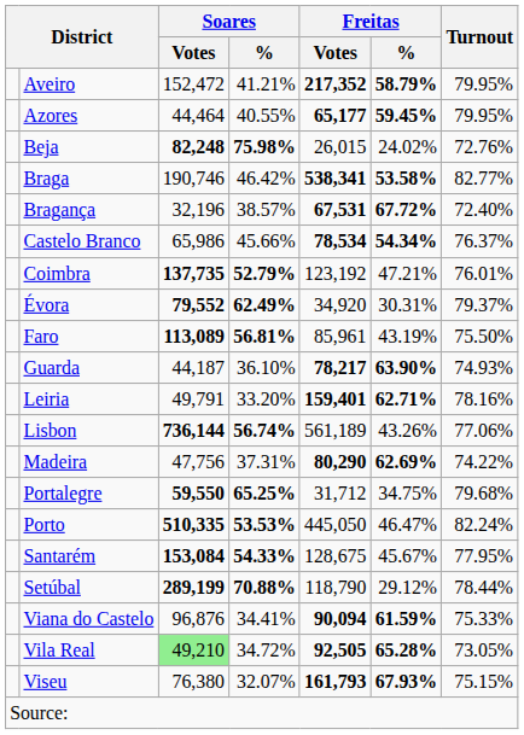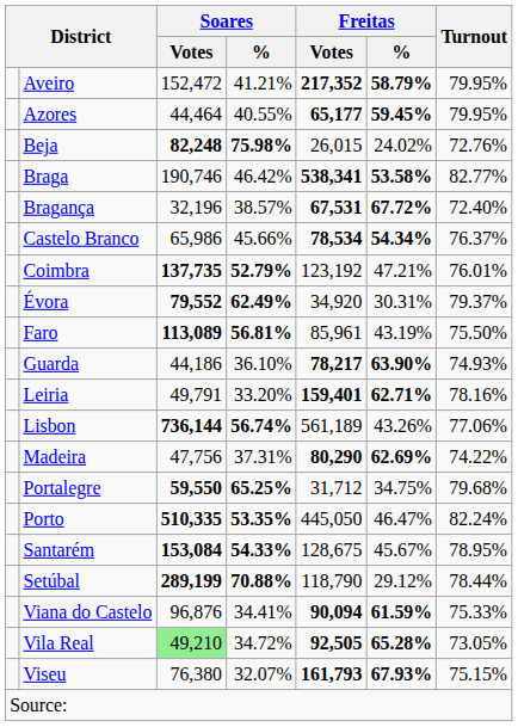Guarda | Soares / Votes: 44,187 -> 44,186
Porto | Soares / %: 53.53% -> 53.35%
Santarém | Turnout: 77.95% -> 78.95%
